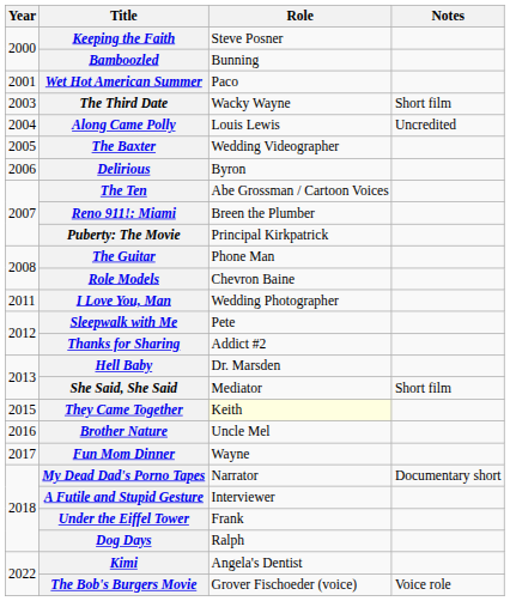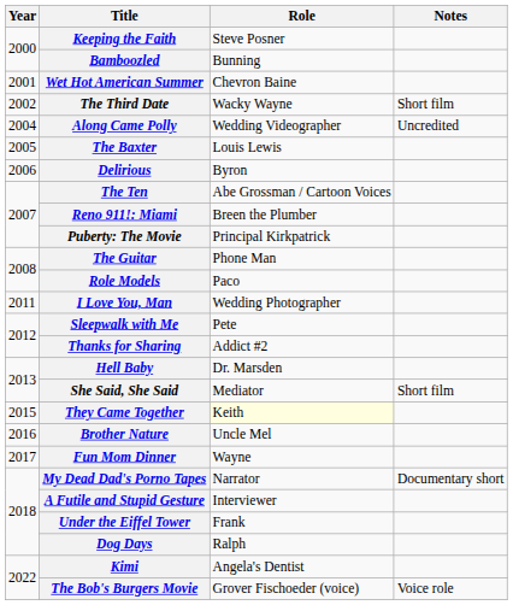Wet Hot American Summer | Role: Paco -> Chevron Baine
The Third Date | Year: 2003 -> 2002
Along Came Polly | Role: Louis Lewis -> Wedding Videographer
The Baxter | Role: Wedding Videographer -> Louis Lewis
Role Models | Role: Chevron Baine -> Paco
